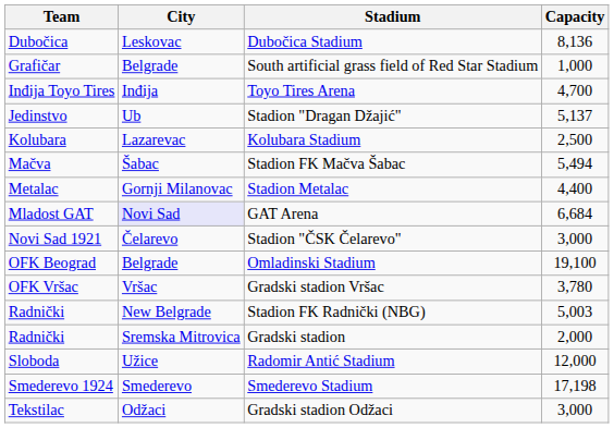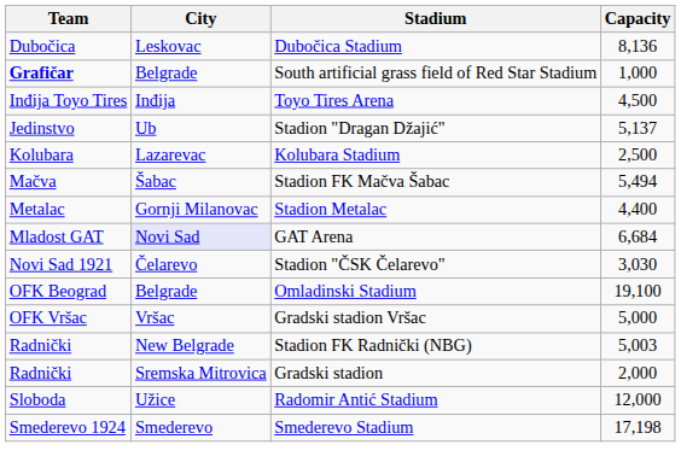South artificial grass field of Red Star Stadium | Team: normal -> bold
Toyo Tires Arena | Capacity: 4,700 -> 4,500
Stadion "ČSK Čelarevo" | Capacity: 3,000 -> 3,030
Gradski stadion Vršac | Capacity: 3,780 -> 5,000
- row: Tekstilac | Odžaci | Gradski stadion Odžaci | 3,000
